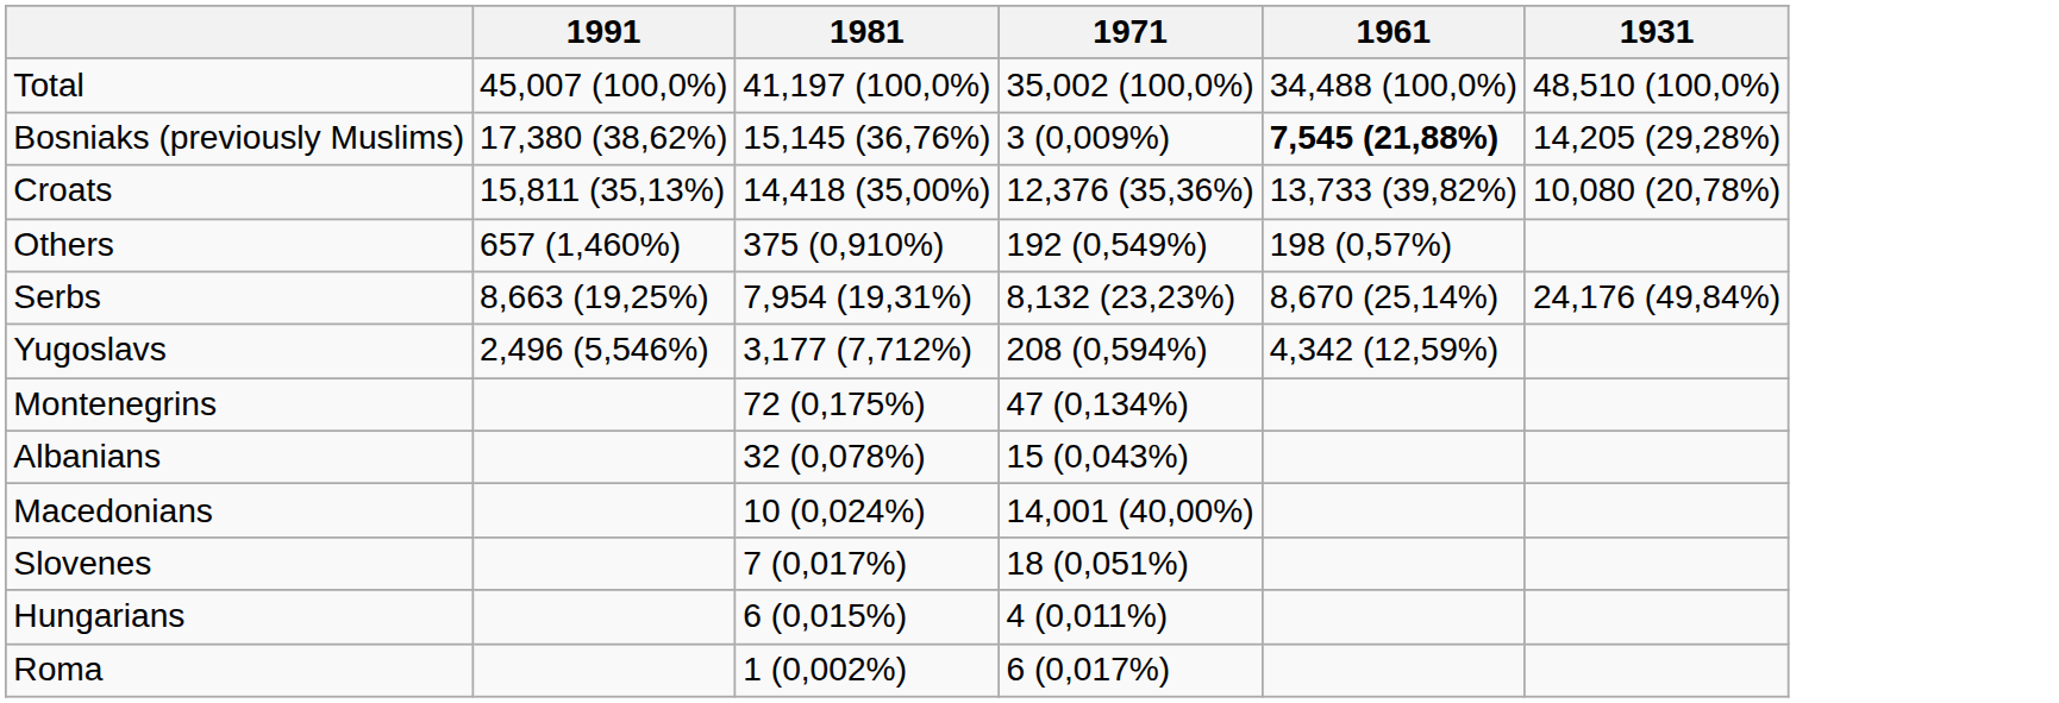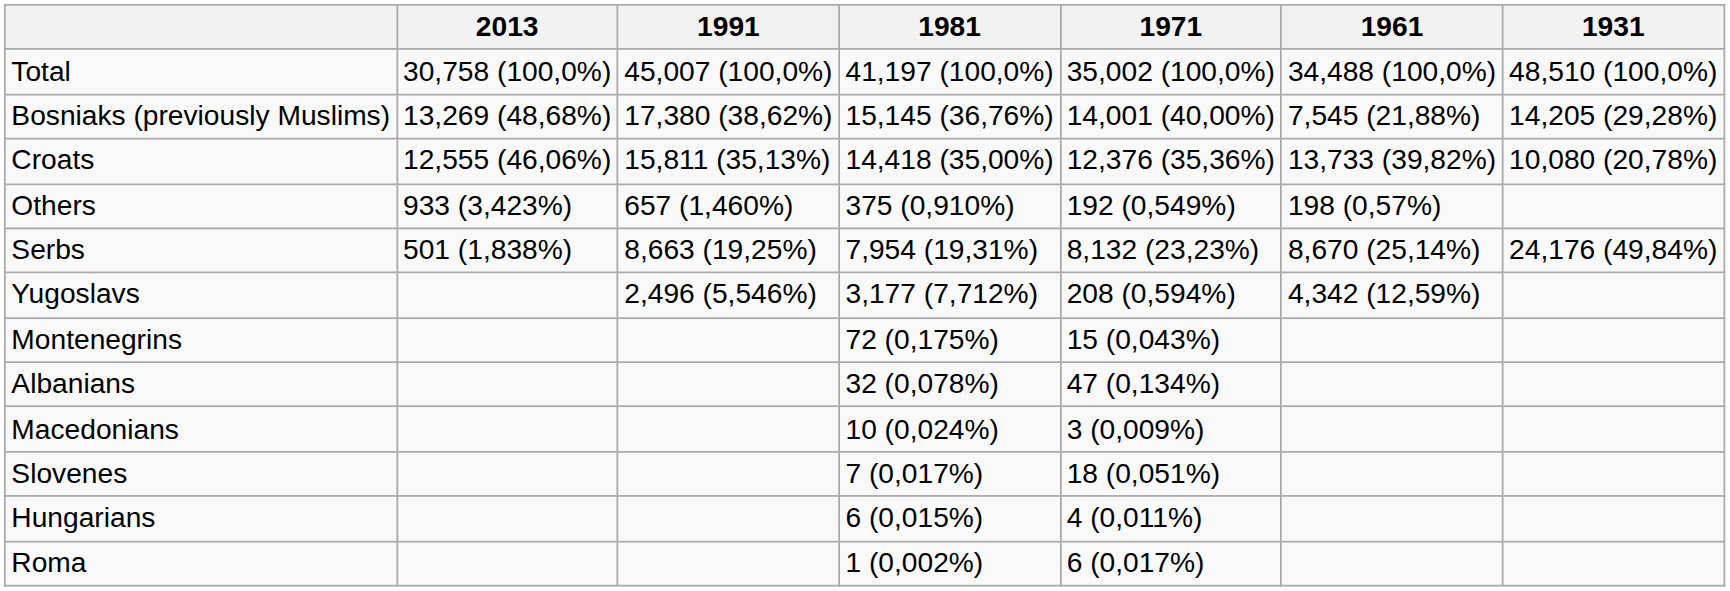+ column: 2013 | 30,758 (100,0%) | 13,269 (48,68%) | 12,555 (46,06%) | 933 (3,423%) | 501 (1,838%)
Bosniaks (previously Muslims) | 1971: 3 (0,009%) -> 14,001 (40,00%)
Bosniaks (previously Muslims) | 1961: bold -> normal
Montenegrins | 1971: 47 (0,134%) -> 15 (0,043%)
Albanians | 1971: 15 (0,043%) -> 47 (0,134%)
Macedonians | 1971: 14,001 (40,00%) -> 3 (0,009%)
